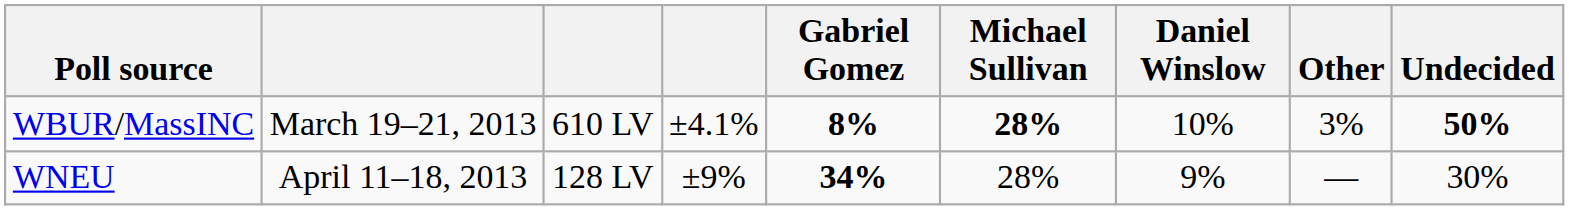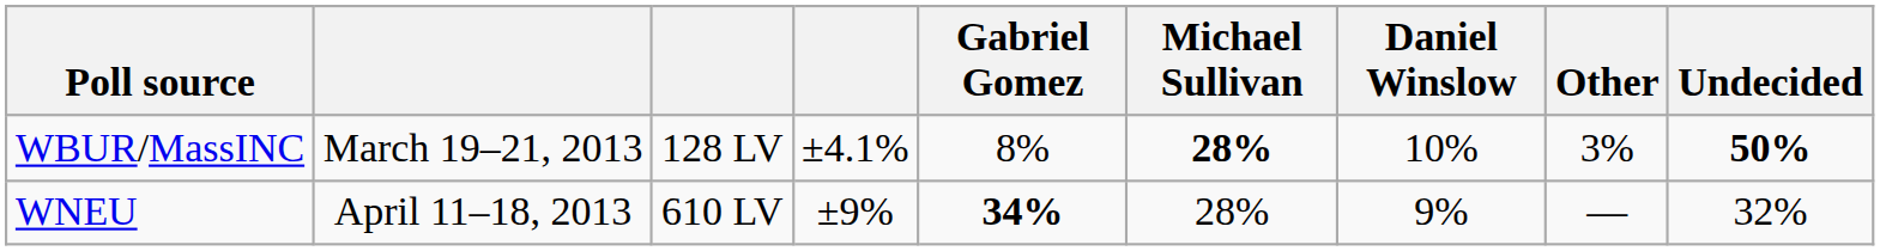WBUR/MassINC | column 3: 610 LV -> 128 LV
WBUR/MassINC | Gabriel Gomez: bold -> normal
WNEU | column 3: 128 LV -> 610 LV
WNEU | Undecided: 30% -> 32%
